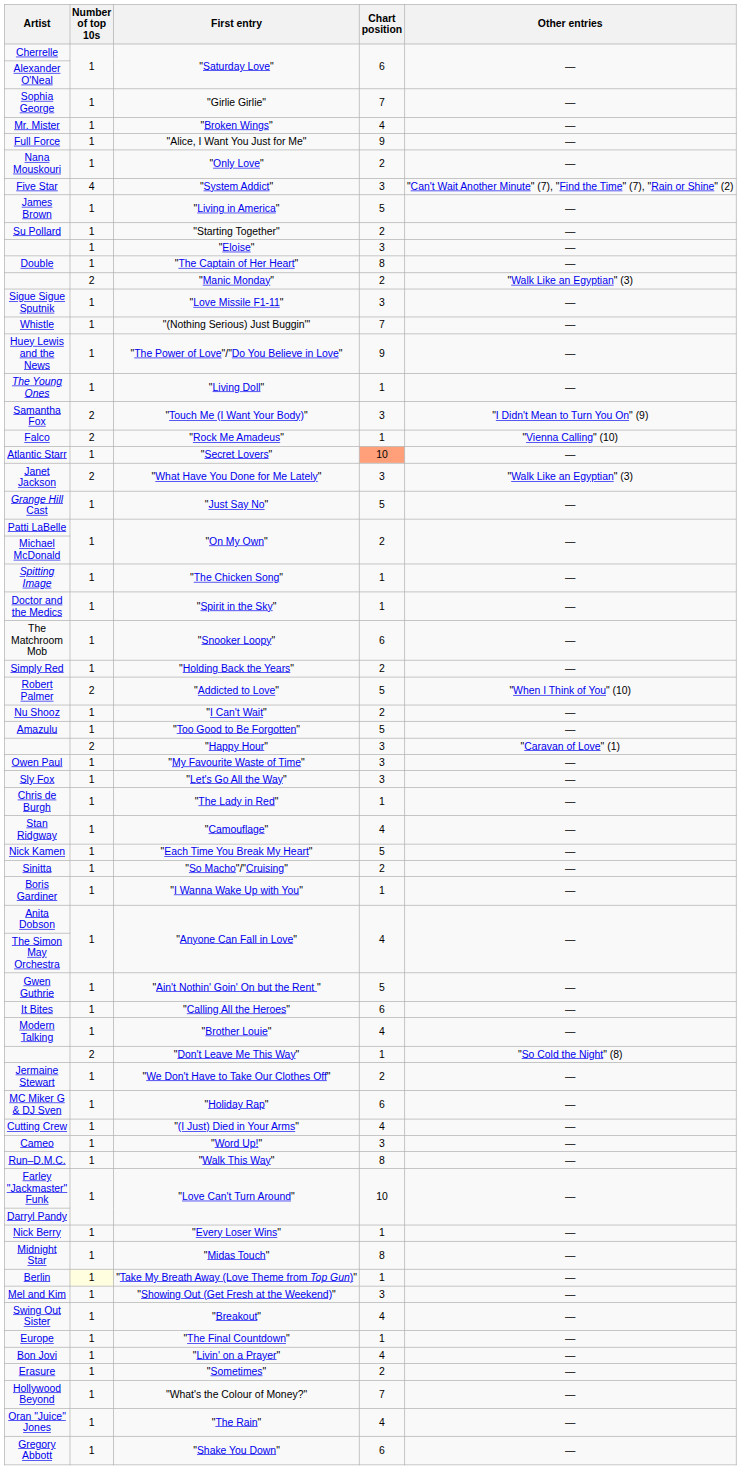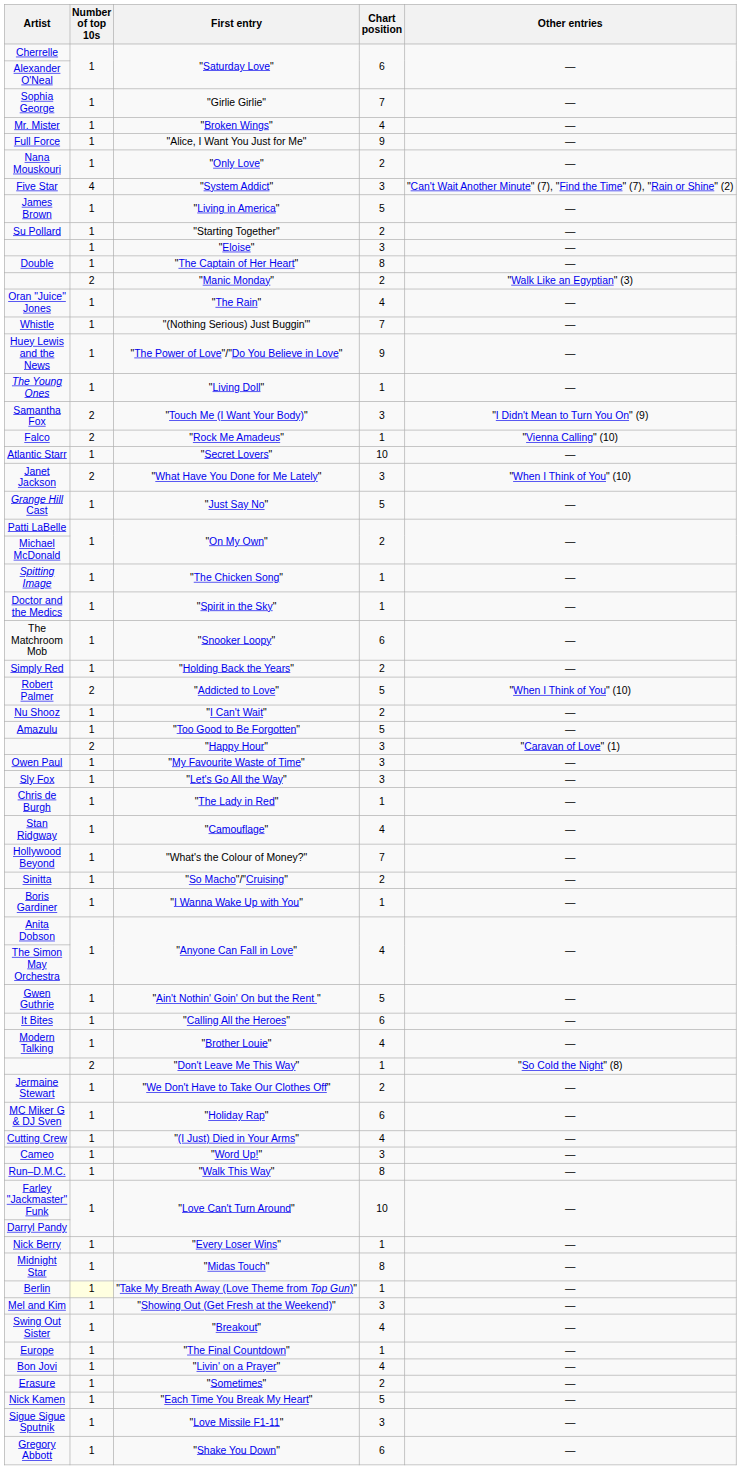rows swapped: Sigue Sigue Sputnik <-> Oran "Juice" Jones
Atlantic Starr | Chart position: lightsalmon background -> no background
Janet Jackson | Other entries: "Walk Like an Egyptian" (3) -> "When I Think of You" (10)
rows swapped: Hollywood Beyond <-> Nick Kamen
